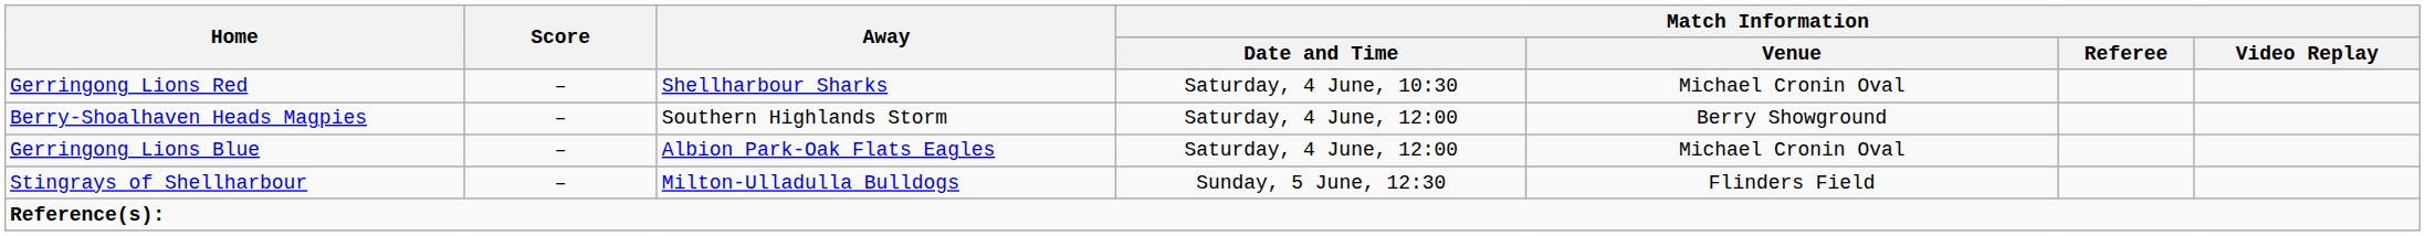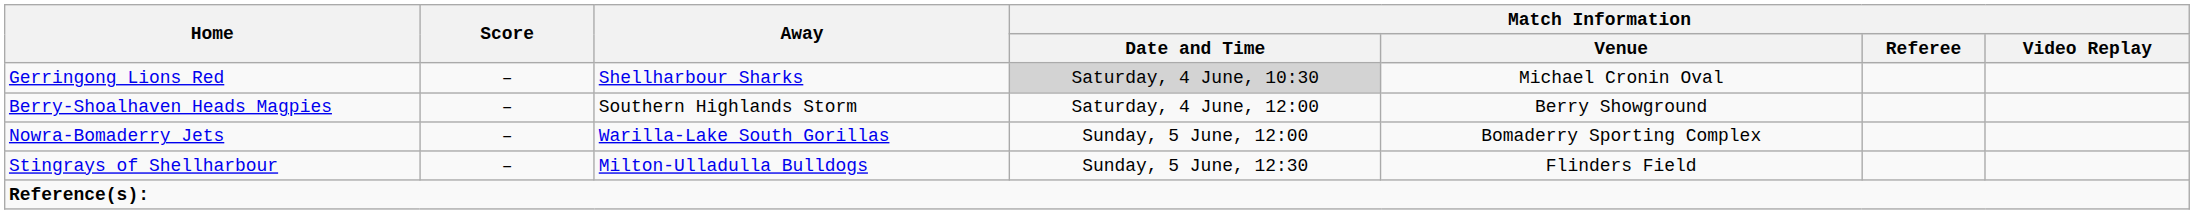Gerringong Lions Red | Match Information / Date and Time: no background -> lightgrey background
- row: Gerringong Lions Blue | – | Albion Park-Oak Flats Eagles | Saturday, 4 June, 12:00 | Michael Cronin Oval
+ row: Nowra-Bomaderry Jets | – | Warilla-Lake South Gorillas | Sunday, 5 June, 12:00 | Bomaderry Sporting Complex
